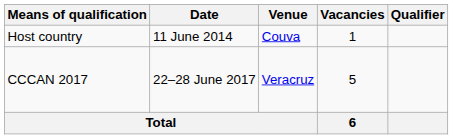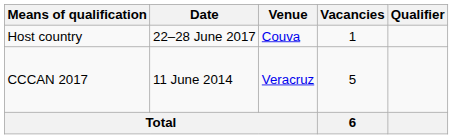Host country | Date: 11 June 2014 -> 22–28 June 2017
CCCAN 2017 | Date: 22–28 June 2017 -> 11 June 2014
